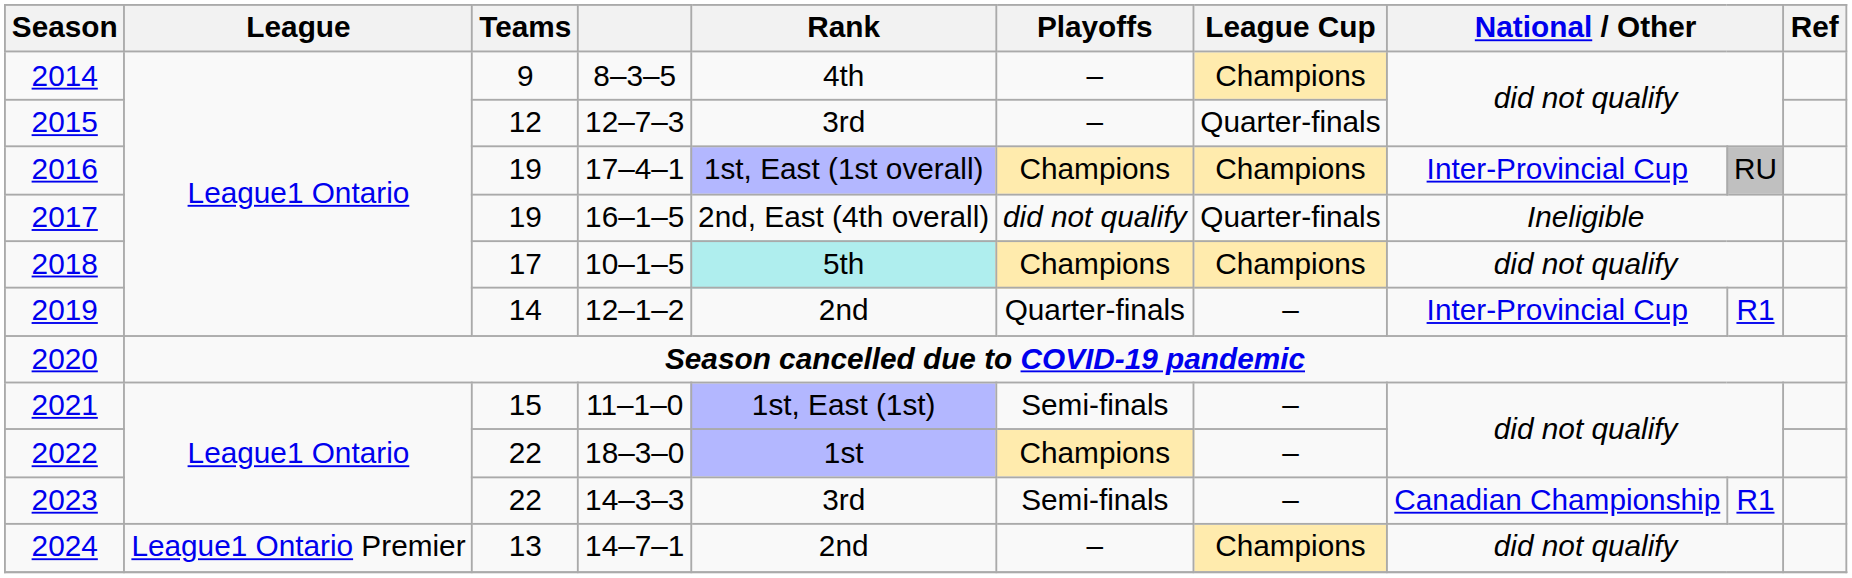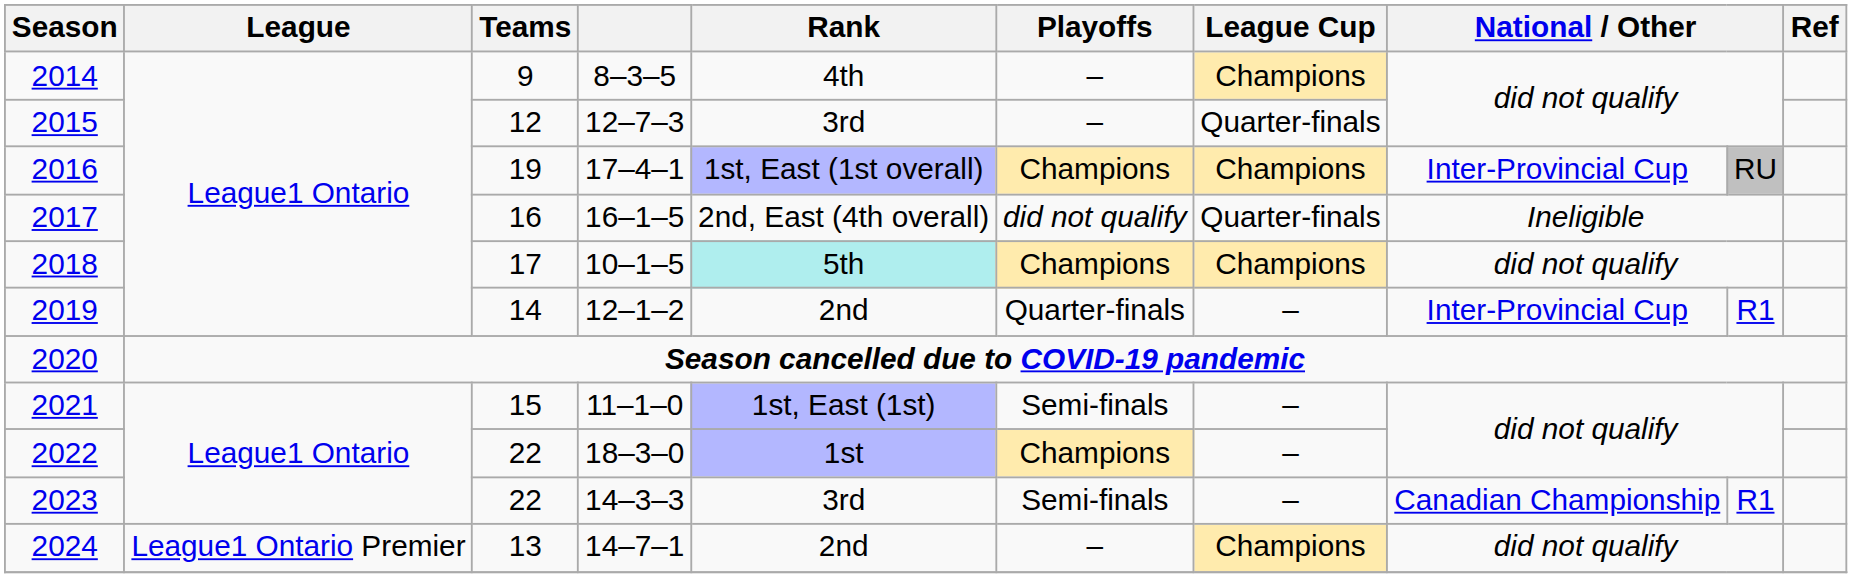2017 | Teams: 19 -> 16
